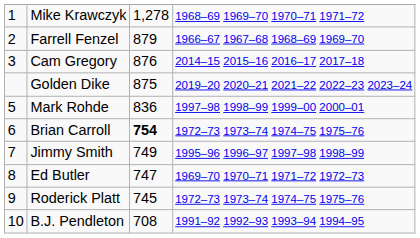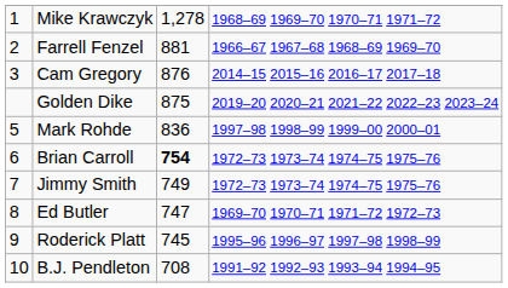Farrell Fenzel | column 3: 879 -> 881
Jimmy Smith | column 4: 1995–96 1996–97 1997–98 1998–99 -> 1972–73 1973–74 1974–75 1975–76
Roderick Platt | column 4: 1972–73 1973–74 1974–75 1975–76 -> 1995–96 1996–97 1997–98 1998–99
